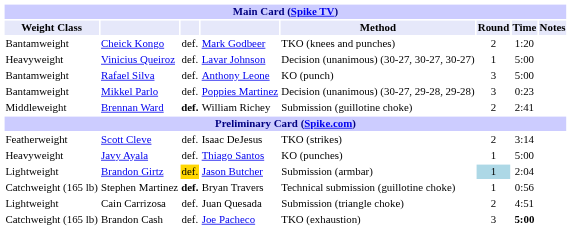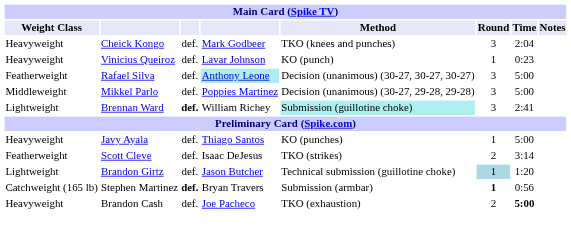Cheick Kongo | Weight Class: Bantamweight -> Heavyweight
Cheick Kongo | Round: 2 -> 3
Cheick Kongo | Time: 1:20 -> 2:04
Vinicius Queiroz | Method: Decision (unanimous) (30-27, 30-27, 30-27) -> KO (punch)
Vinicius Queiroz | Time: 5:00 -> 0:23
Rafael Silva | Weight Class: Bantamweight -> Featherweight
Rafael Silva | column 4: no background -> paleturquoise background
Rafael Silva | Method: KO (punch) -> Decision (unanimous) (30-27, 30-27, 30-27)
Mikkel Parlo | Weight Class: Bantamweight -> Middleweight
Mikkel Parlo | Time: 0:23 -> 5:00
Brennan Ward | Weight Class: Middleweight -> Lightweight
Brennan Ward | Method: no background -> paleturquoise background
Brennan Ward | Round: 2 -> 3
rows swapped: Scott Cleve <-> Javy Ayala
Brandon Girtz | column 3: gold background -> no background
Brandon Girtz | Method: Submission (armbar) -> Technical submission (guillotine choke)
Brandon Girtz | Time: 2:04 -> 1:20
Stephen Martinez | Method: Technical submission (guillotine choke) -> Submission (armbar)
Stephen Martinez | Round: normal -> bold
- row: Lightweight | Cain Carrizosa | def. | Juan Quesada | Submission (triangle choke) | 2 | 4:51
Brandon Cash | Weight Class: Catchweight (165 lb) -> Heavyweight
Brandon Cash | Round: 3 -> 2
